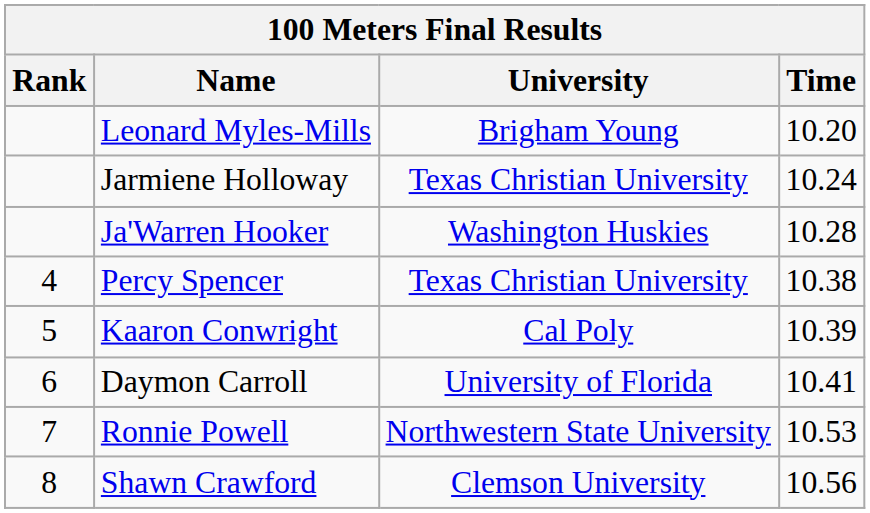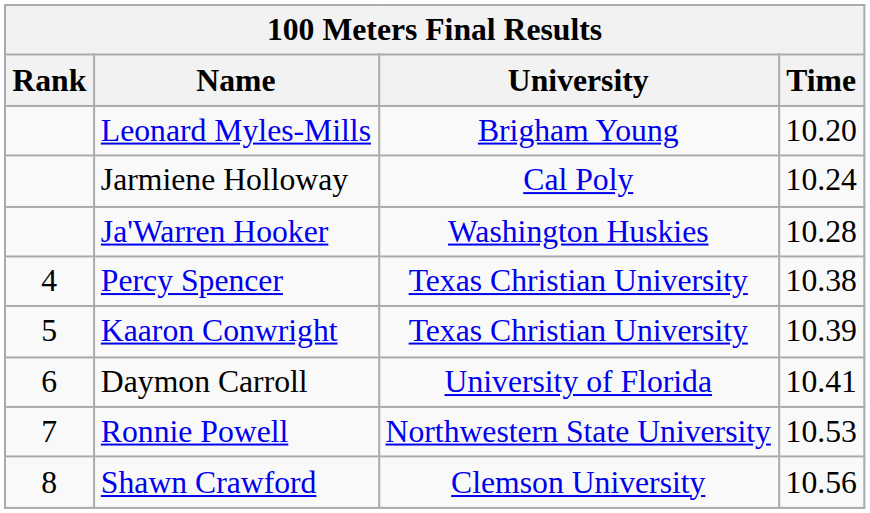Jarmiene Holloway | University: Texas Christian University -> Cal Poly
Kaaron Conwright | University: Cal Poly -> Texas Christian University
